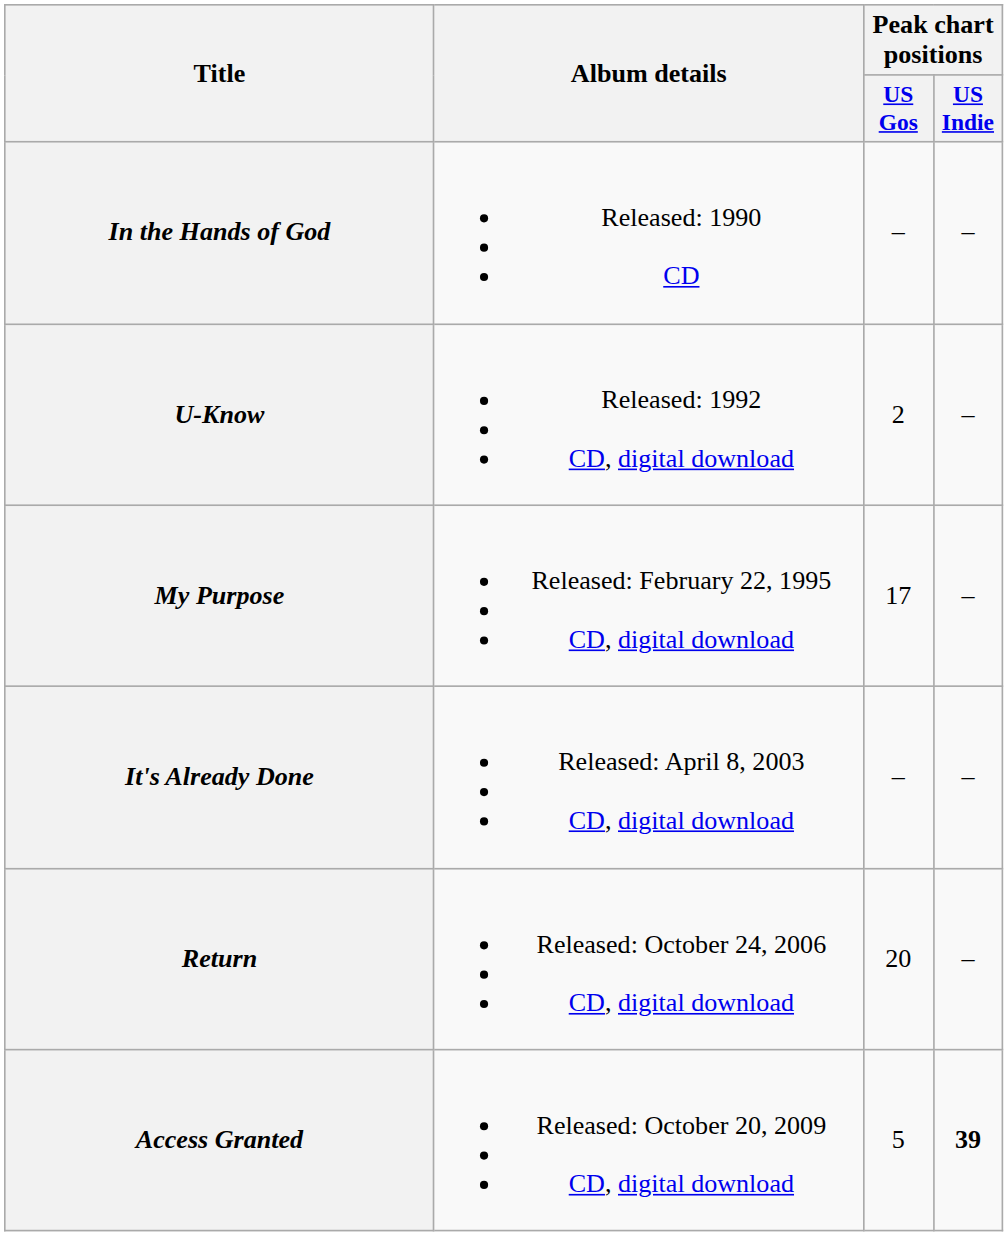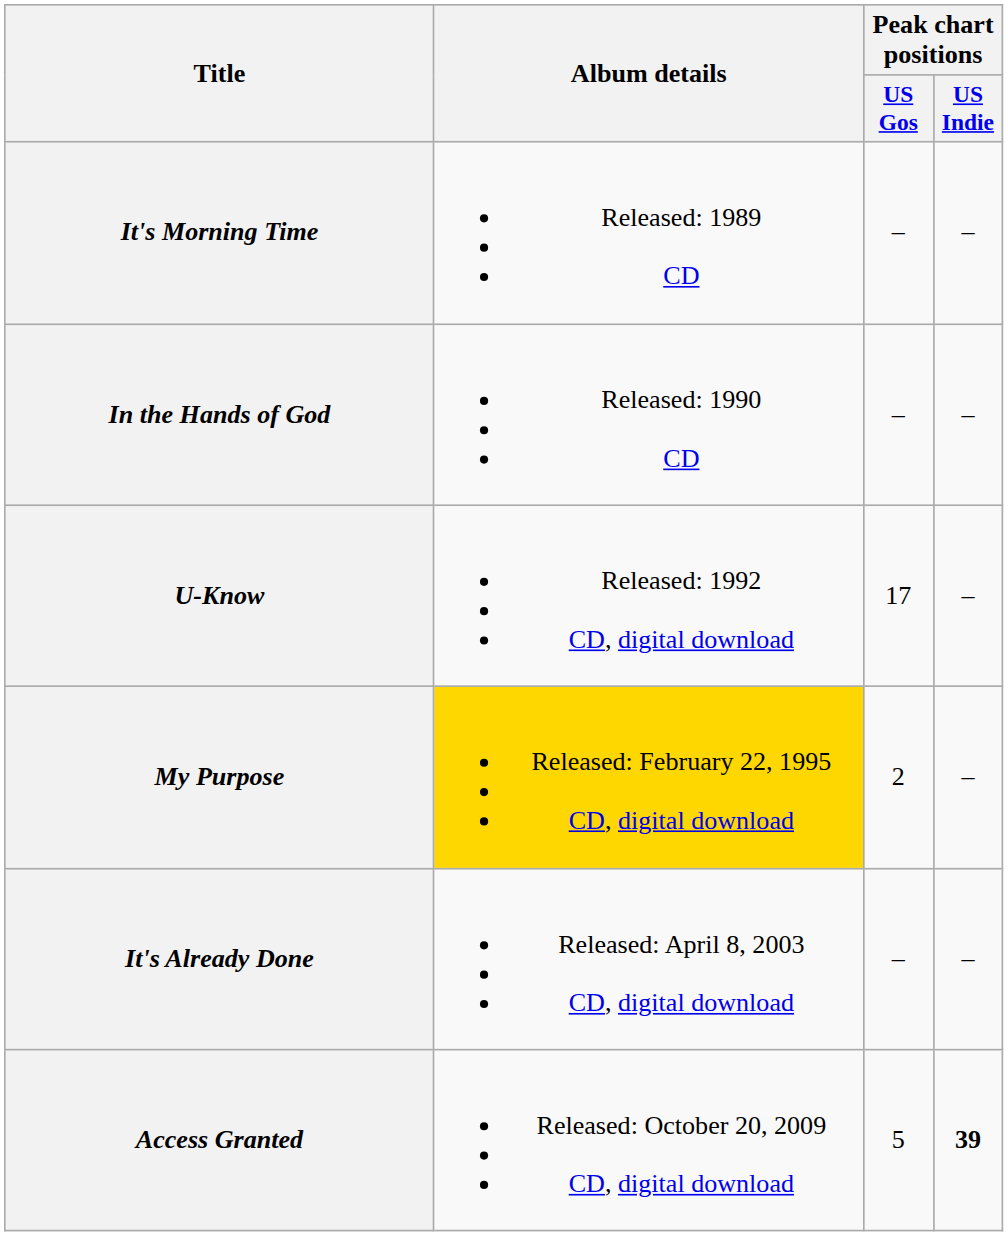+ row: It's Morning Time | Released: 1989 CD | – | –
U-Know | Peak chart positions / US Gos: 2 -> 17
My Purpose | Album details: no background -> gold background
My Purpose | Peak chart positions / US Gos: 17 -> 2
- row: Return | Released: October 24, 2006 CD, digital download | 20 | –
